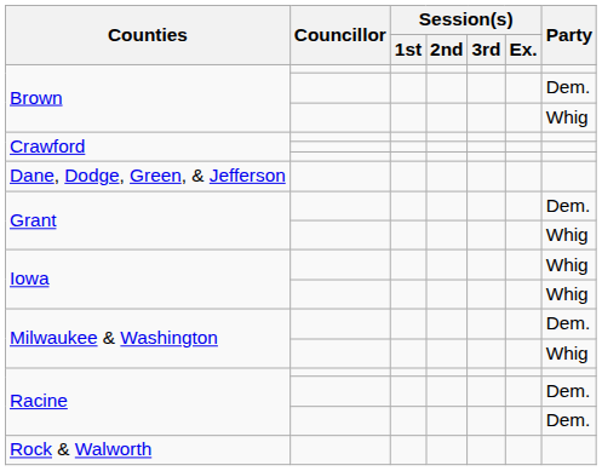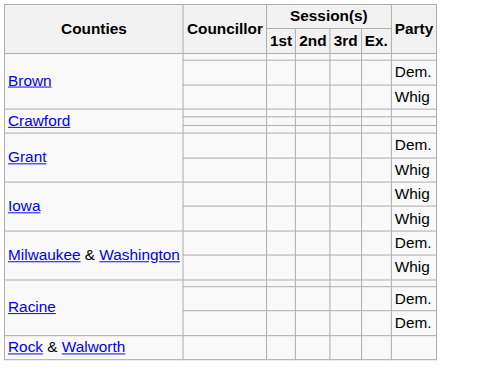- row: Dane, Dodge, Green, & Jefferson
